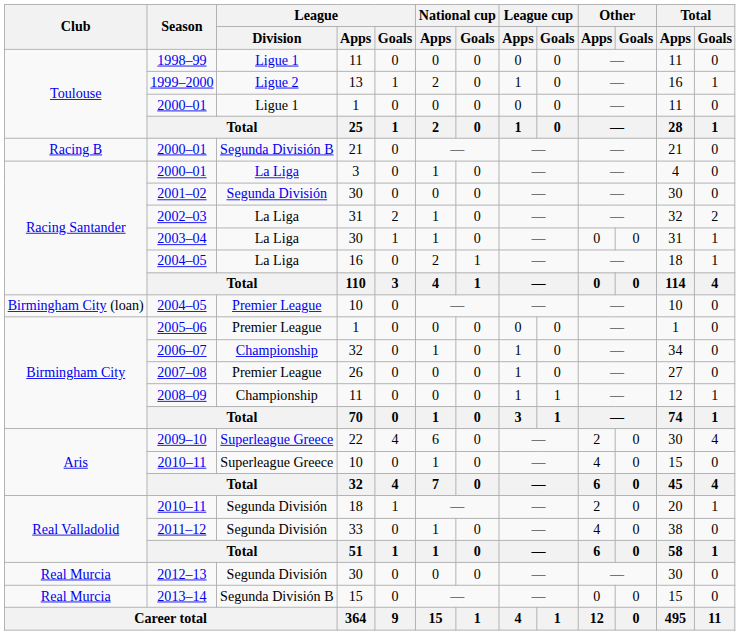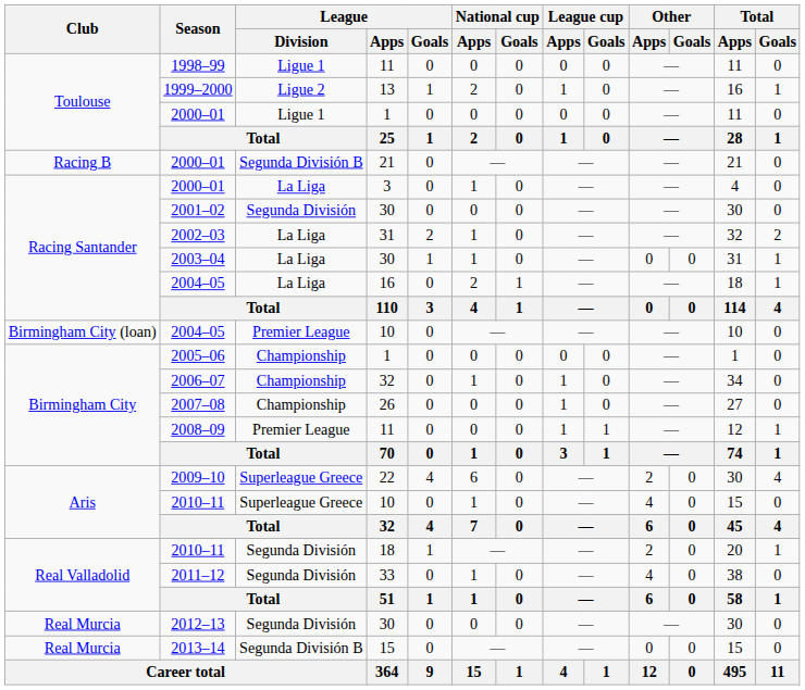2005–06 | League / Division: Premier League -> Championship
2007–08 | League / Division: Premier League -> Championship
2008–09 | League / Division: Championship -> Premier League
